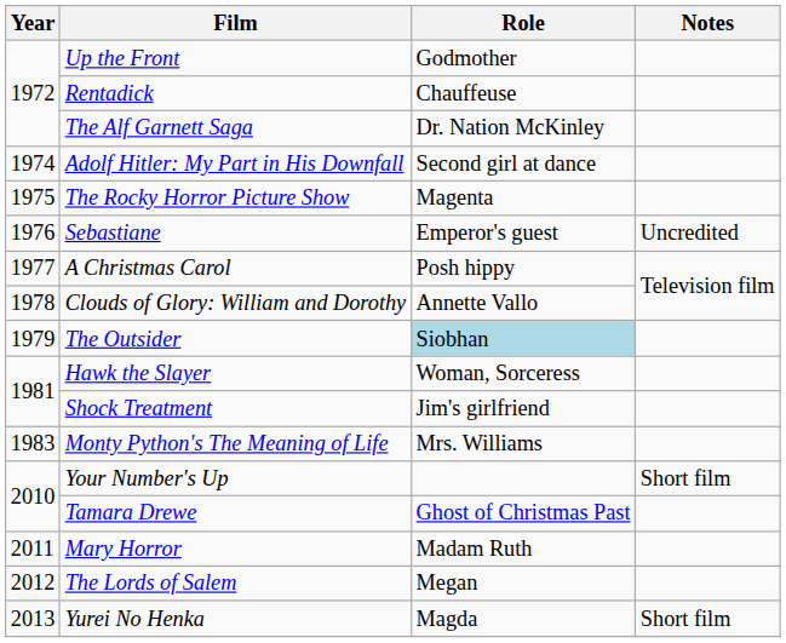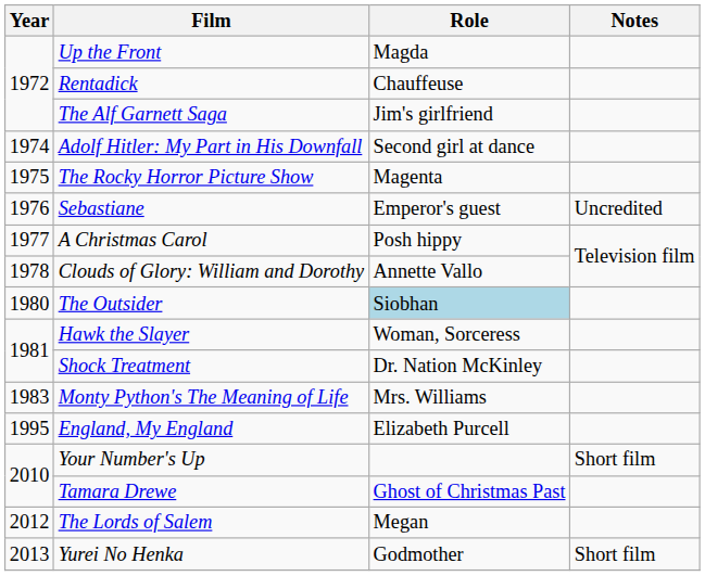Up the Front | Role: Godmother -> Magda
The Alf Garnett Saga | Role: Dr. Nation McKinley -> Jim's girlfriend
The Outsider | Year: 1979 -> 1980
Shock Treatment | Role: Jim's girlfriend -> Dr. Nation McKinley
+ row: 1995 | England, My England | Elizabeth Purcell
- row: 2011 | Mary Horror | Madam Ruth
Yurei No Henka | Role: Magda -> Godmother
